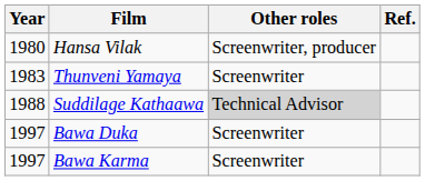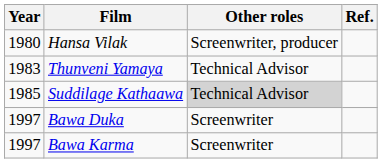Thunveni Yamaya | Other roles: Screenwriter -> Technical Advisor
Suddilage Kathaawa | Year: 1988 -> 1985
